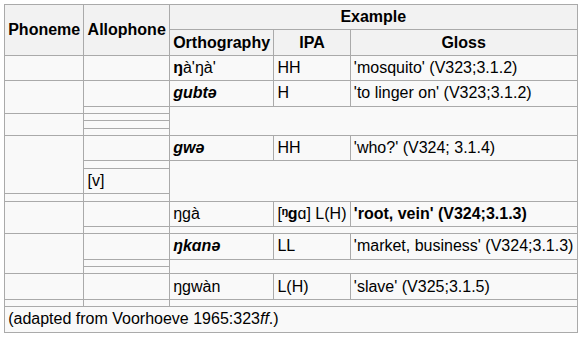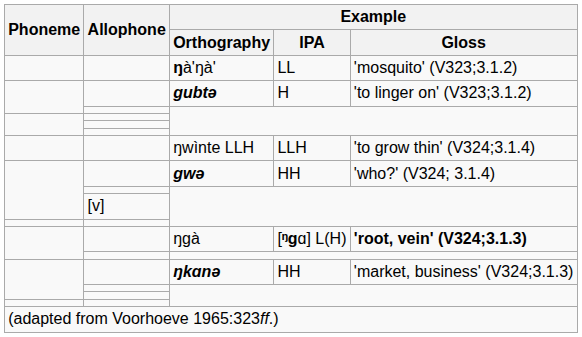ŋà'ŋà' | Example / IPA: HH -> LL
+ row: ŋwìnte LLH | LLH | 'to grow thin' (V324;3.1.4)
ŋkɑnə | Example / IPA: LL -> HH
- row: ŋgwàn | L(H) | 'slave' (V325;3.1.5)
